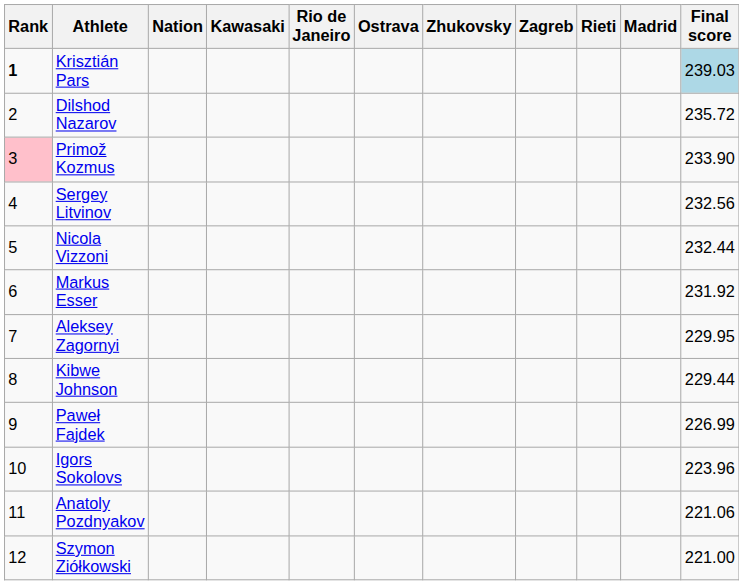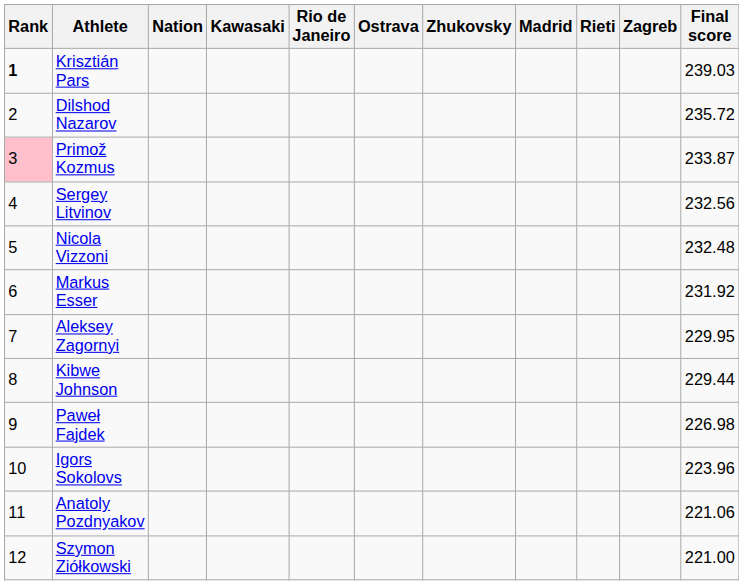columns swapped: Madrid <-> Zagreb
Krisztián Pars | Final score: lightblue background -> no background
Primož Kozmus | Final score: 233.90 -> 233.87
Nicola Vizzoni | Final score: 232.44 -> 232.48
Paweł Fajdek | Final score: 226.99 -> 226.98
